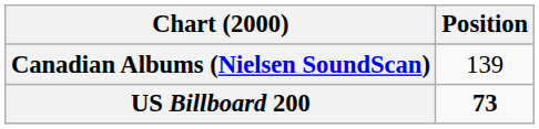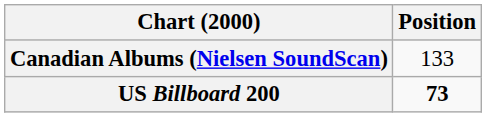Canadian Albums (Nielsen SoundScan) | Position: 139 -> 133
